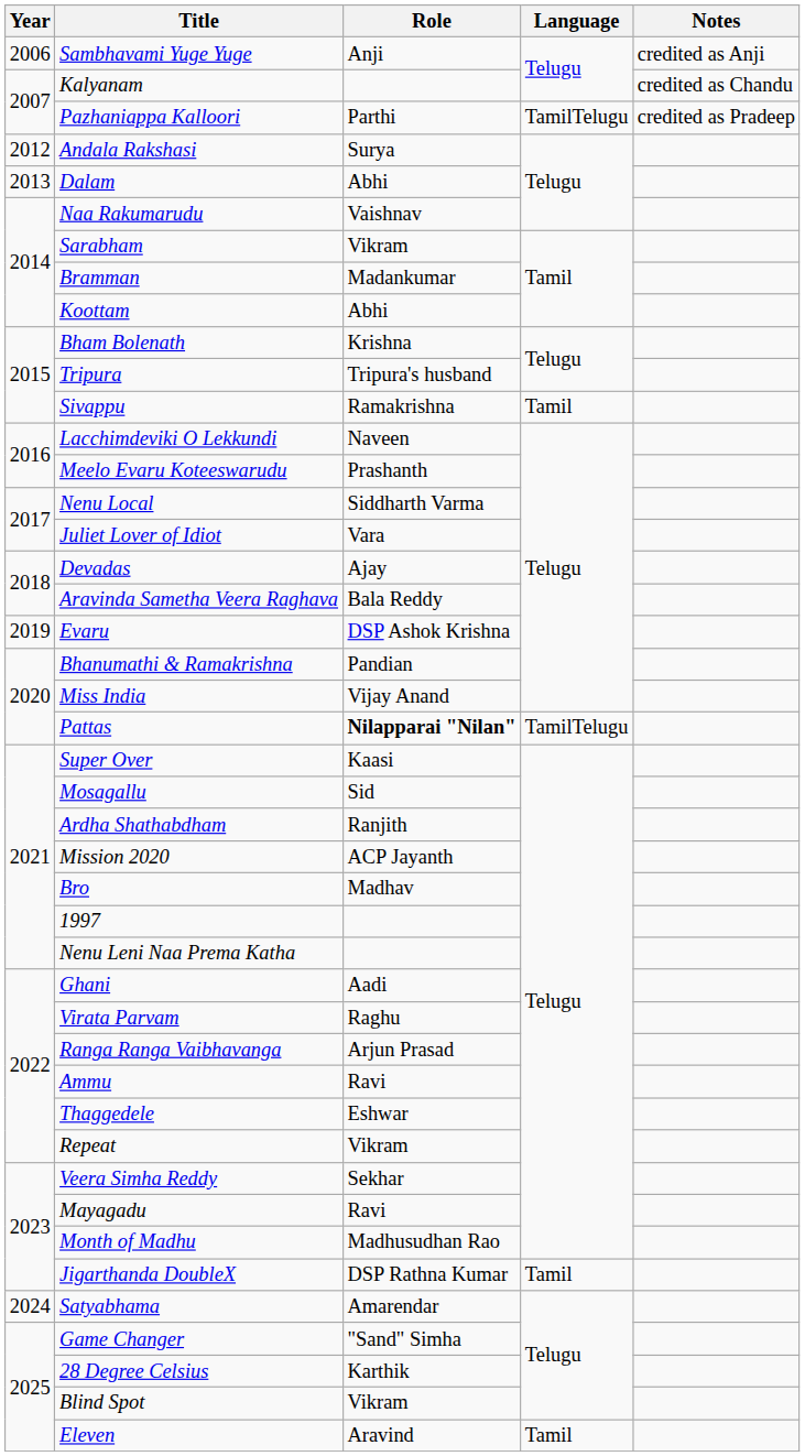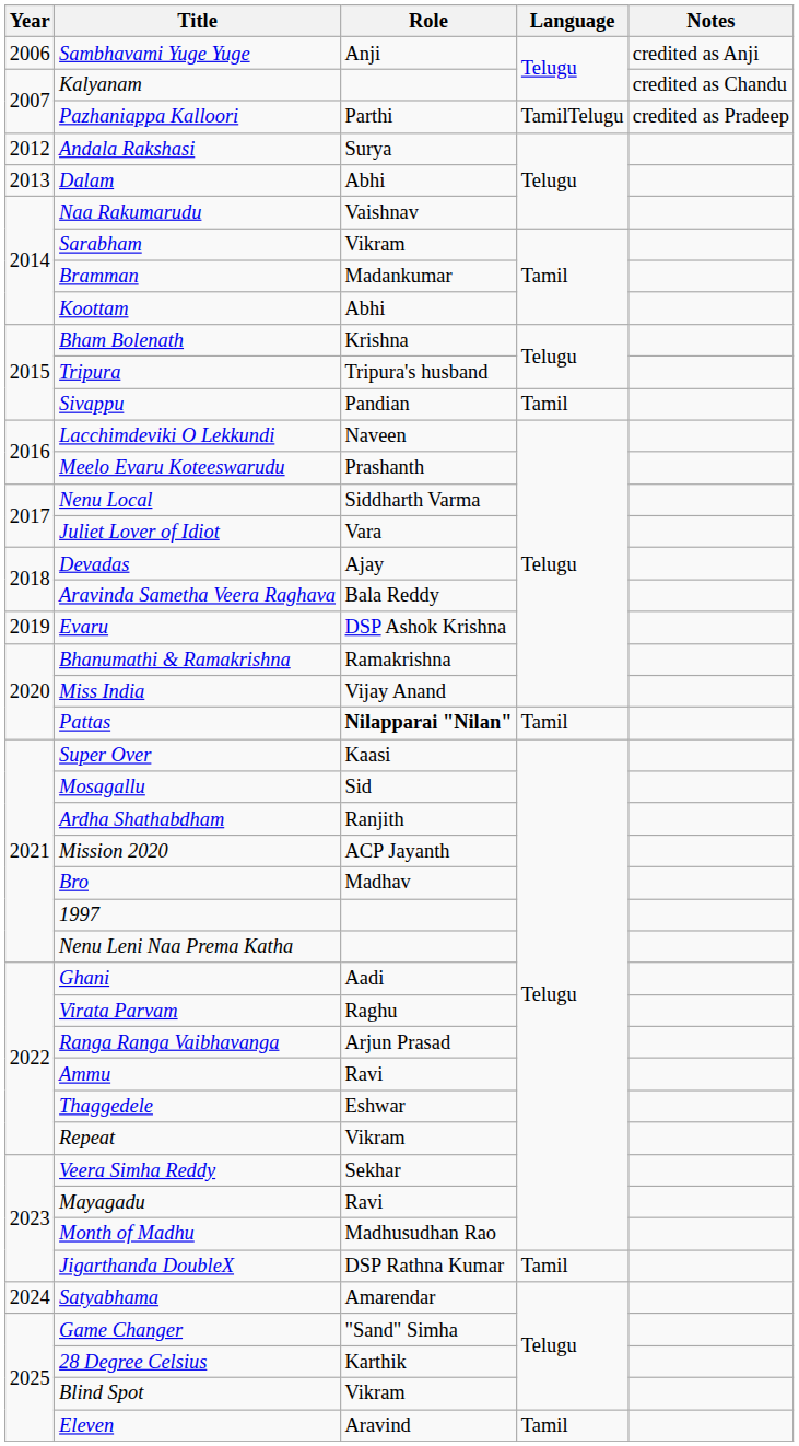Sivappu | Role: Ramakrishna -> Pandian
Bhanumathi & Ramakrishna | Role: Pandian -> Ramakrishna
Pattas | Language: TamilTelugu -> Tamil
